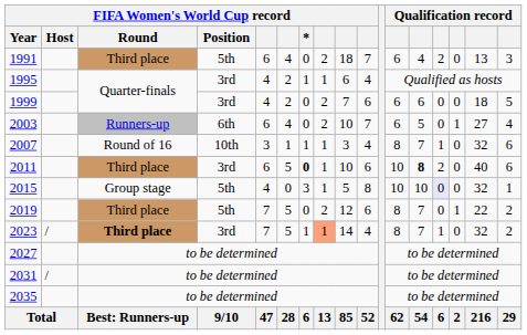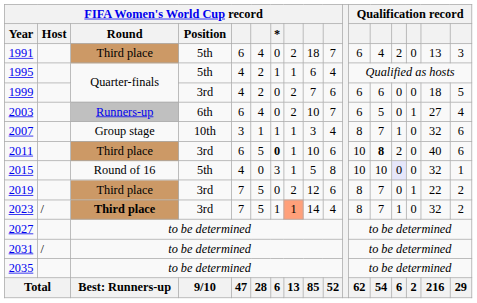1995 | FIFA Women's World Cup record / Position: 3rd -> 5th
2007 | FIFA Women's World Cup record / Round: Round of 16 -> Group stage
2015 | FIFA Women's World Cup record / Round: Group stage -> Round of 16
2019 | FIFA Women's World Cup record / Position: 5th -> 3rd
